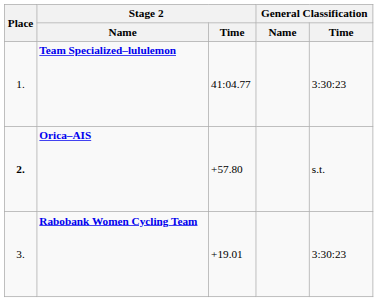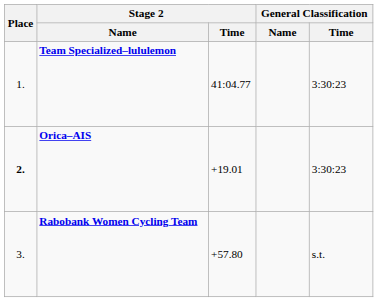Orica–AIS | Stage 2 / Time: +57.80 -> +19.01
Orica–AIS | General Classification / Time: s.t. -> 3:30:23
Rabobank Women Cycling Team | Stage 2 / Time: +19.01 -> +57.80
Rabobank Women Cycling Team | General Classification / Time: 3:30:23 -> s.t.
